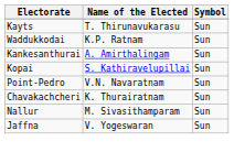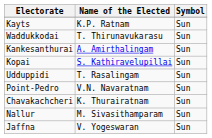Kayts | Name of the Elected: T. Thirunavukarasu -> K.P. Ratnam
Waddukkodai | Name of the Elected: K.P. Ratnam -> T. Thirunavukarasu
+ row: Udduppidi | T. Rasalingam | Sun
